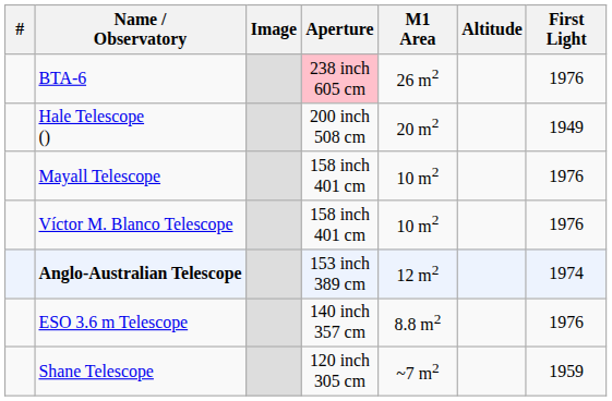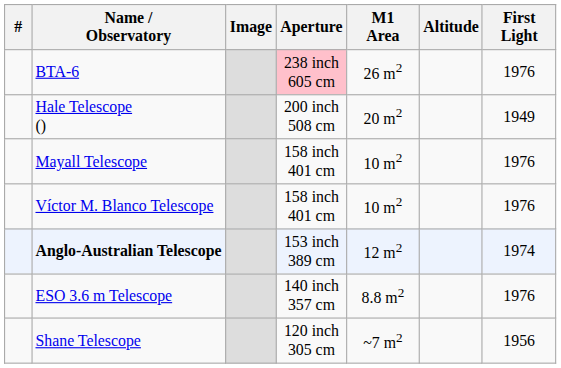Shane Telescope | First Light: 1959 -> 1956
